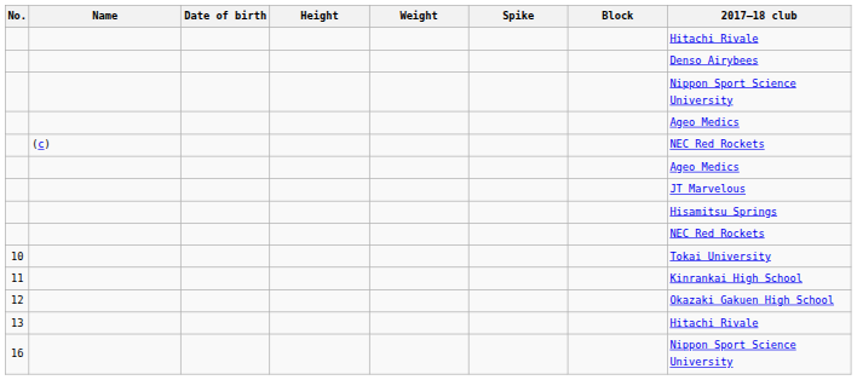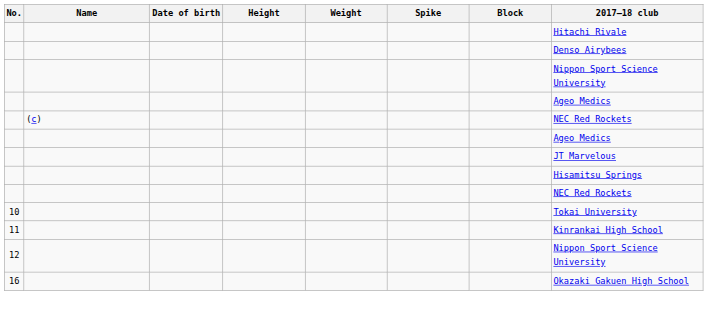12 | 2017–18 club: Okazaki Gakuen High School -> Nippon Sport Science University
- row: 13 | Hitachi Rivale
16 | 2017–18 club: Nippon Sport Science University -> Okazaki Gakuen High School
